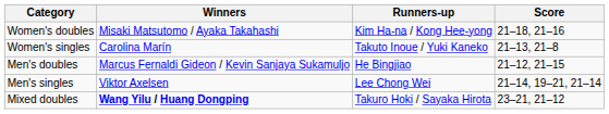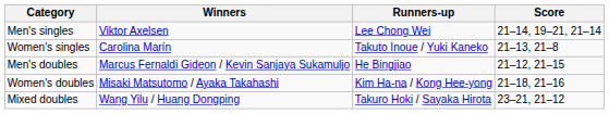rows swapped: Men's singles <-> Women's doubles
Mixed doubles | Winners: bold -> normal
